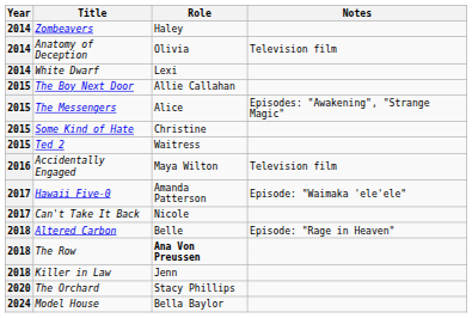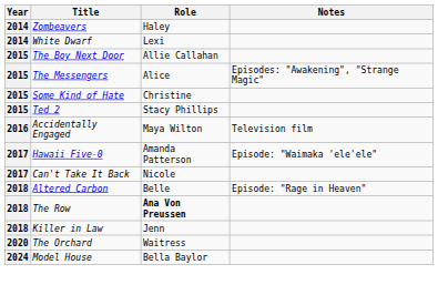- row: 2014 | Anatomy of Deception | Olivia | Television film
Ted 2 | Role: Waitress -> Stacy Phillips
The Orchard | Role: Stacy Phillips -> Waitress
